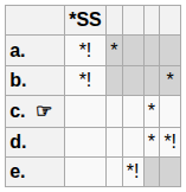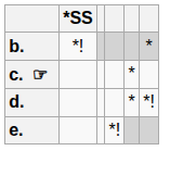- row: a. | *! | *
